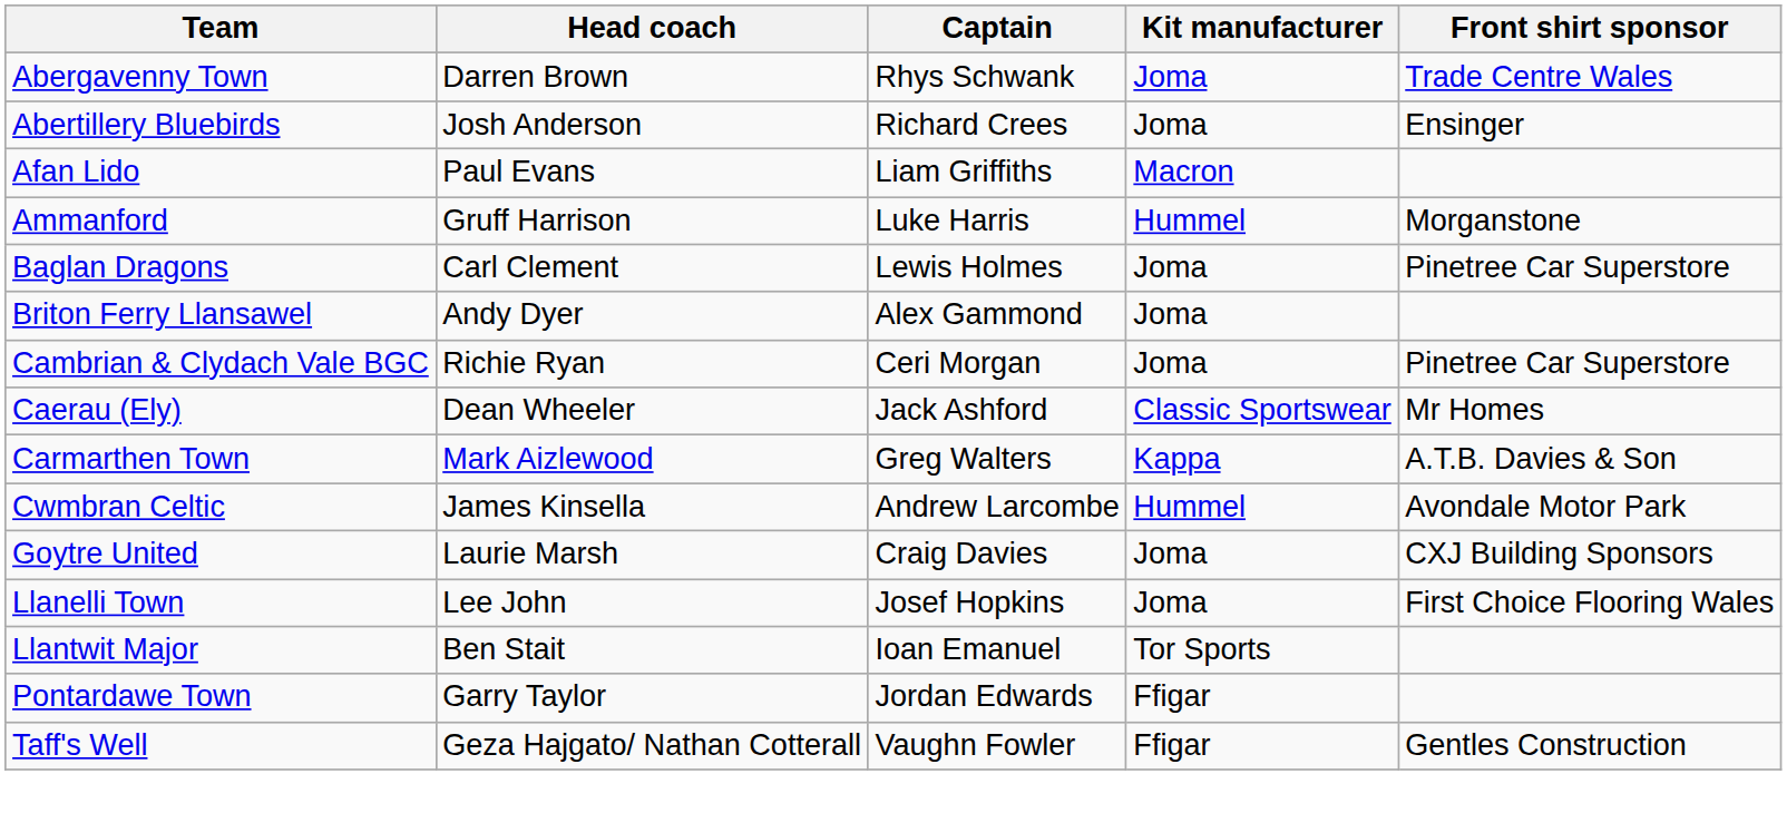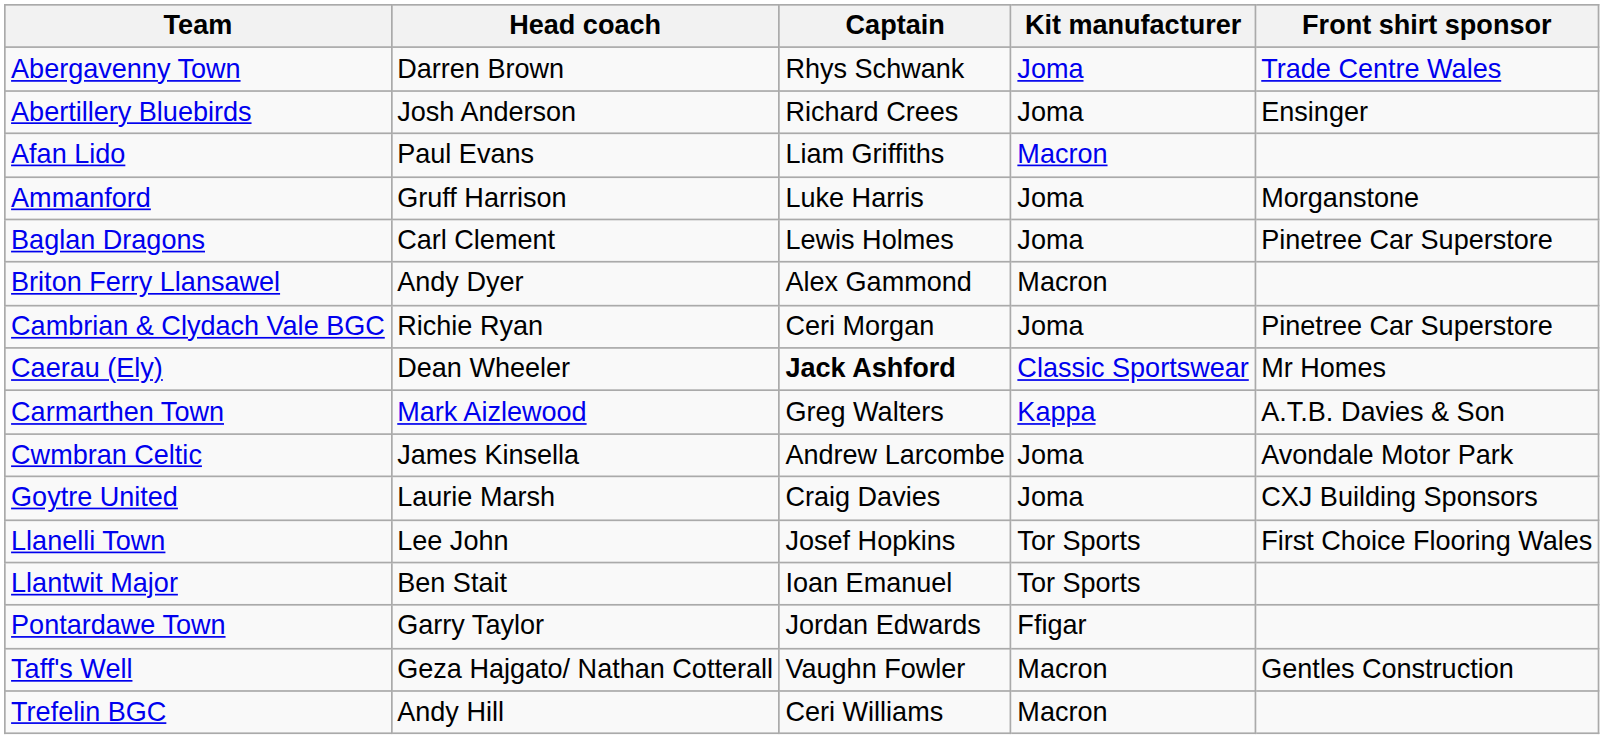Ammanford | Kit manufacturer: Hummel -> Joma
Briton Ferry Llansawel | Kit manufacturer: Joma -> Macron
Caerau (Ely) | Captain: normal -> bold
Cwmbran Celtic | Kit manufacturer: Hummel -> Joma
Llanelli Town | Kit manufacturer: Joma -> Tor Sports
Taff's Well | Kit manufacturer: Ffigar -> Macron
+ row: Trefelin BGC | Andy Hill | Ceri Williams | Macron
